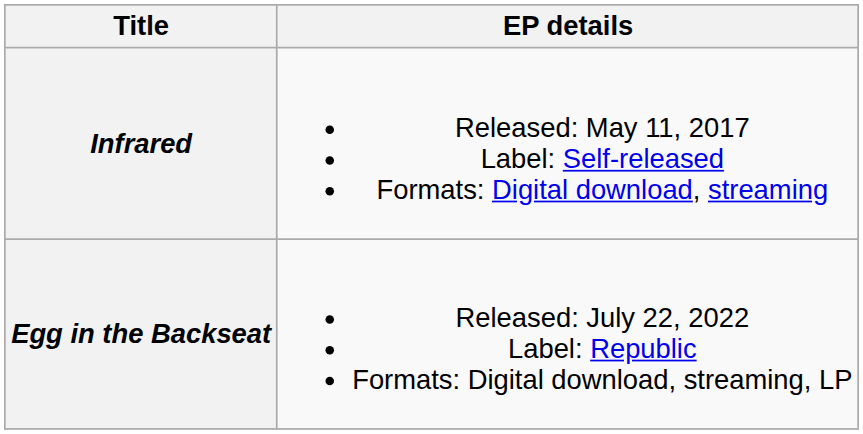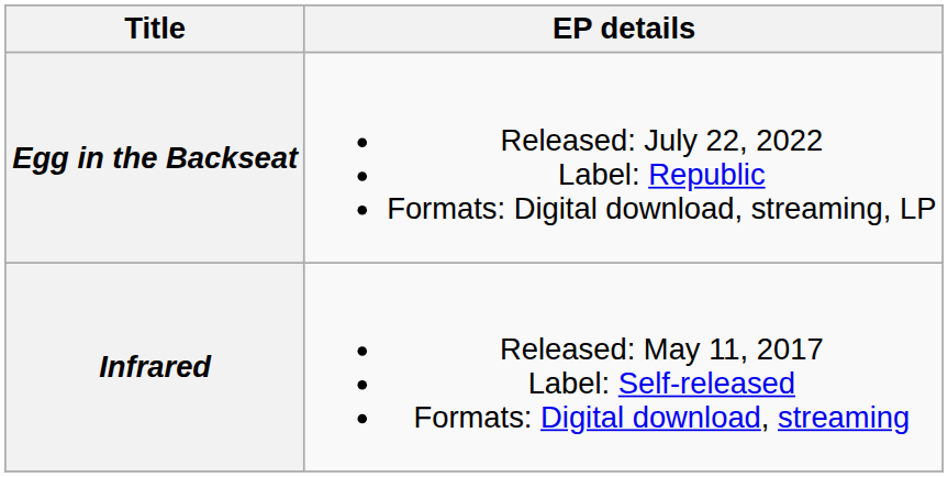rows swapped: Infrared <-> Egg in the Backseat
